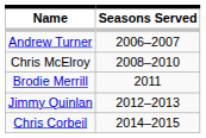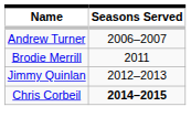- row: Chris McElroy | 2008–2010
Chris Corbeil | Seasons Served: normal -> bold
